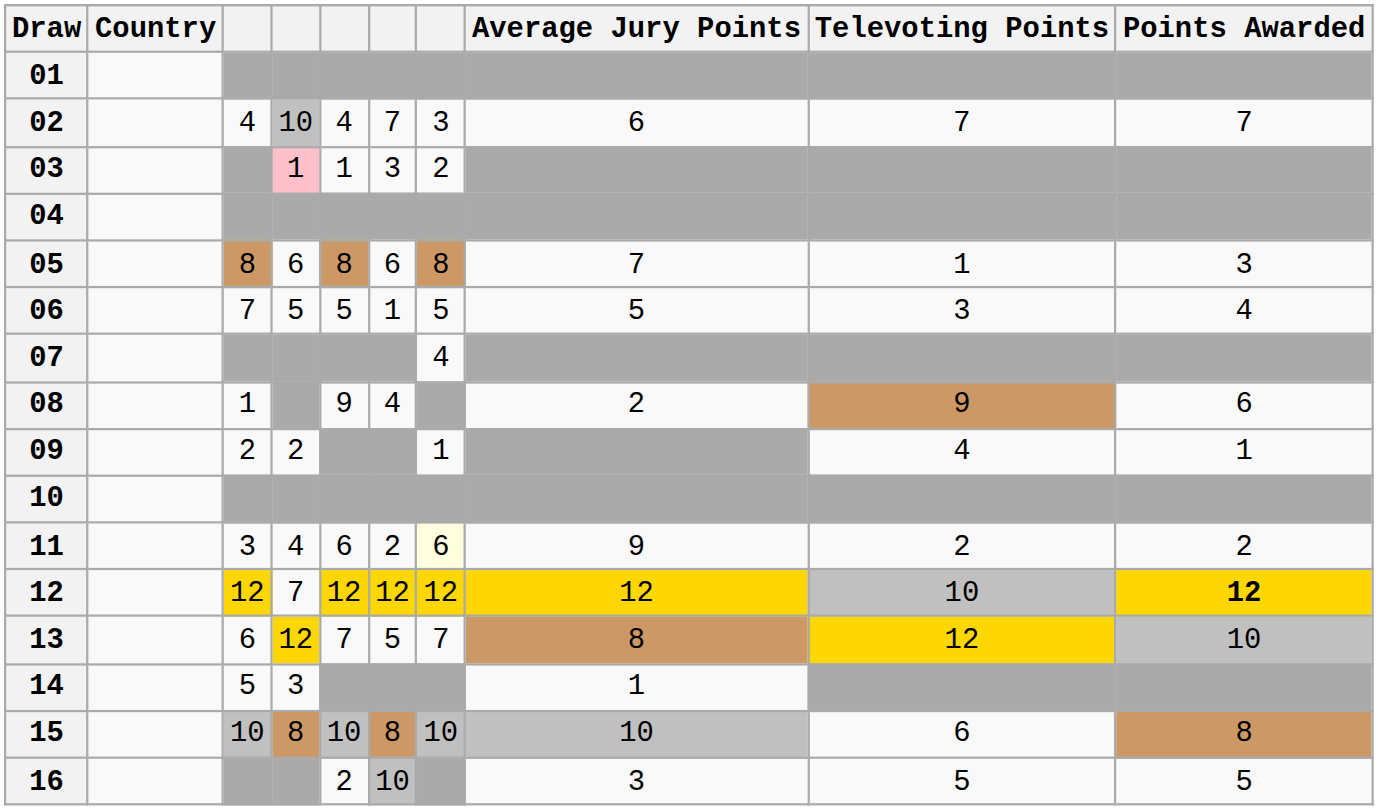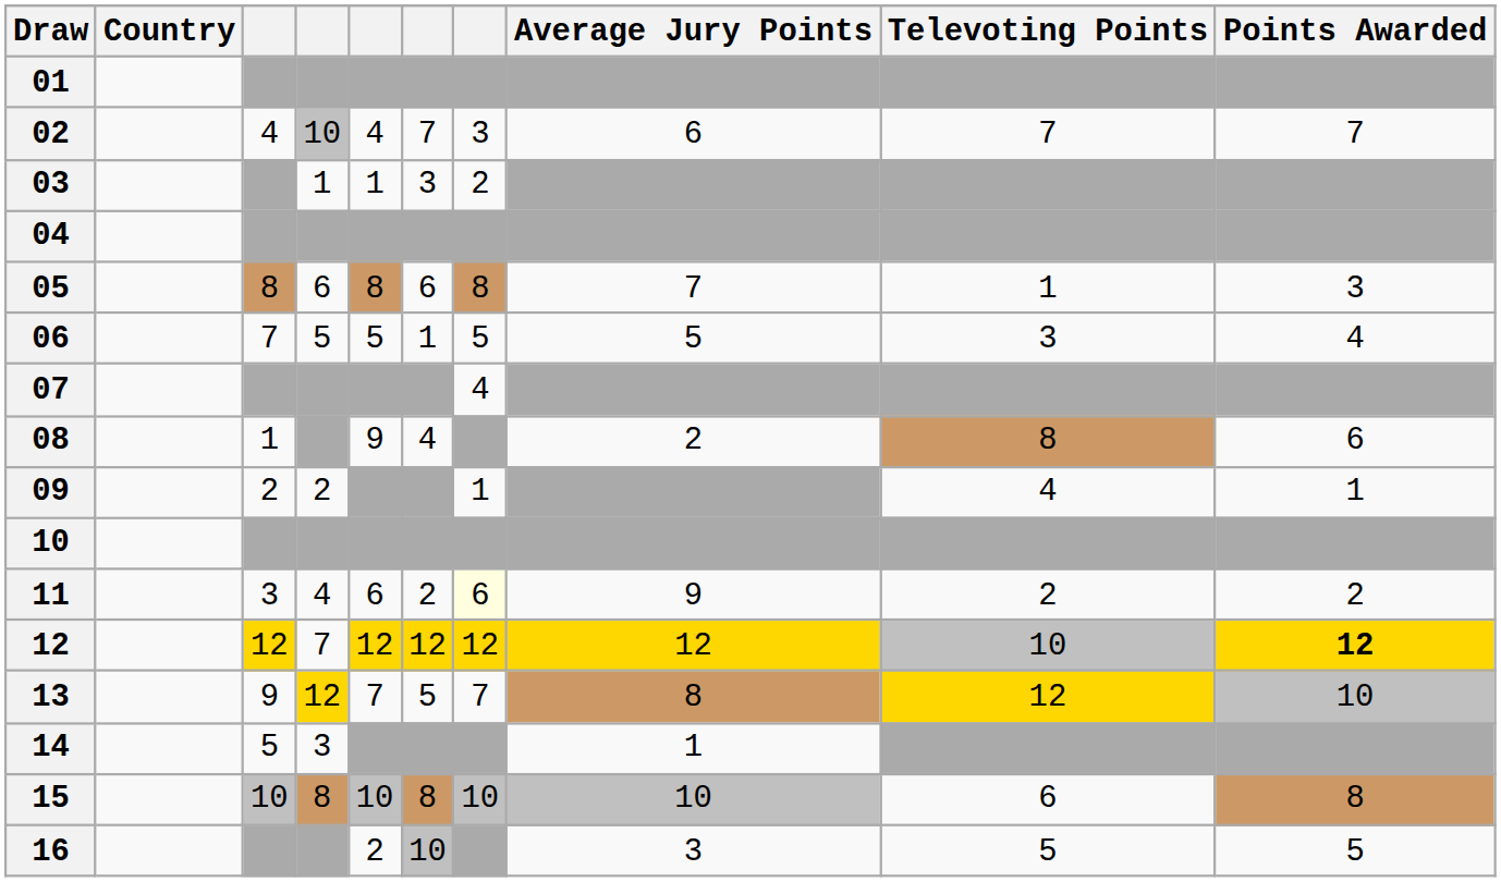03 | column 4: pink background -> no background
08 | Televoting Points: 9 -> 8
13 | column 3: 6 -> 9
